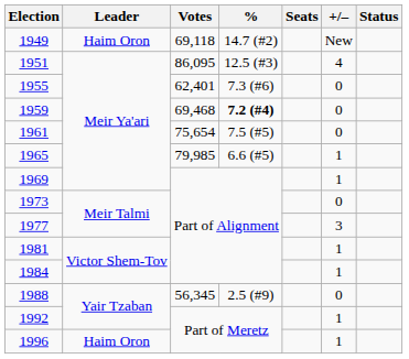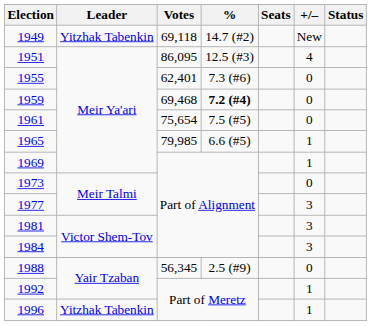1949 | Leader: Haim Oron -> Yitzhak Tabenkin
1981 | +/–: 1 -> 3
1984 | +/–: 1 -> 3
1996 | Leader: Haim Oron -> Yitzhak Tabenkin
